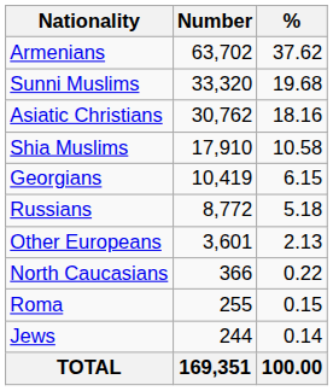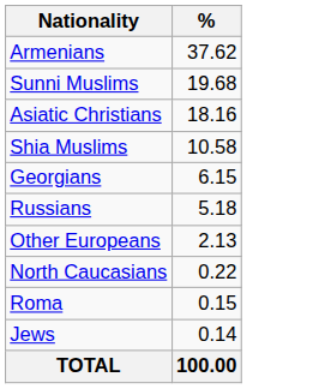- column: Number | 63,702 | 33,320 | 30,762 | 17,910 | 10,419 | 8,772 | 3,601 | 366 | 255 | 244 | 169,351
